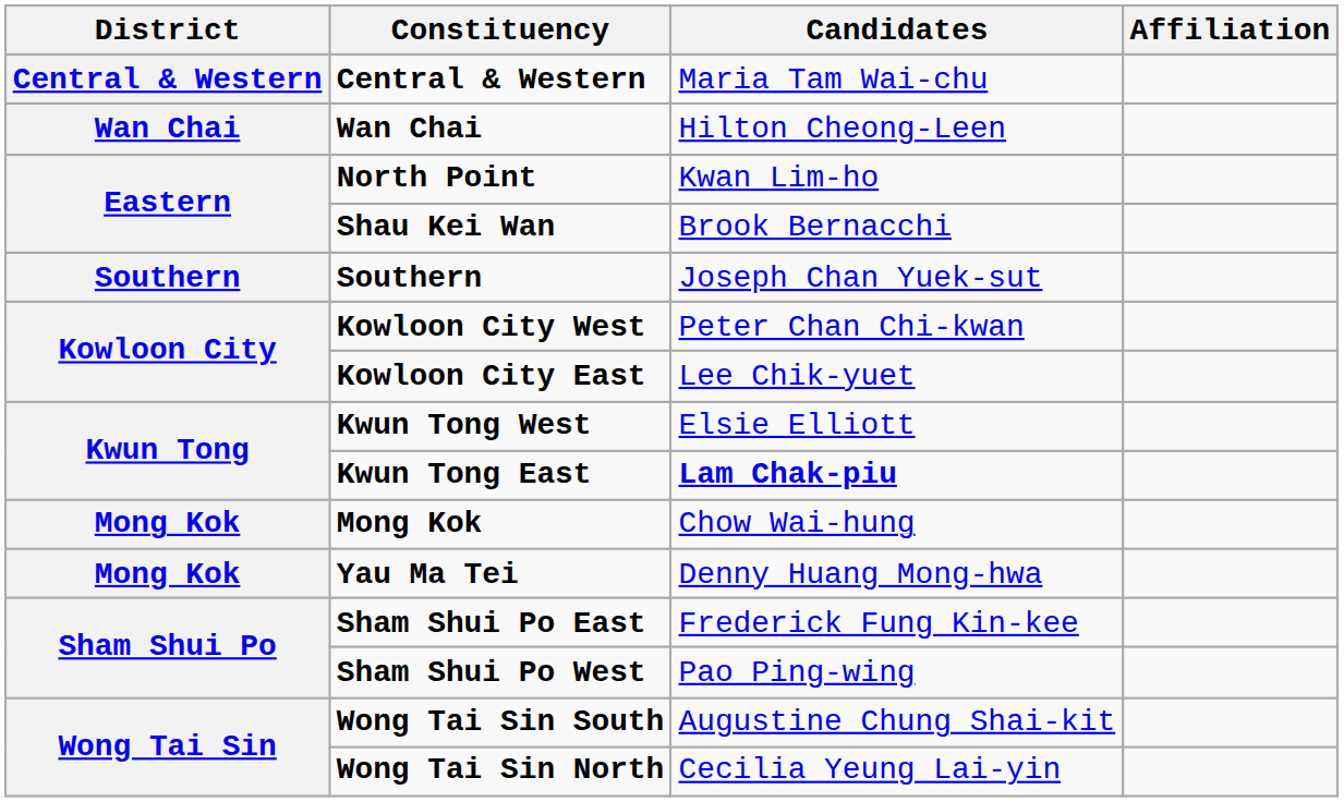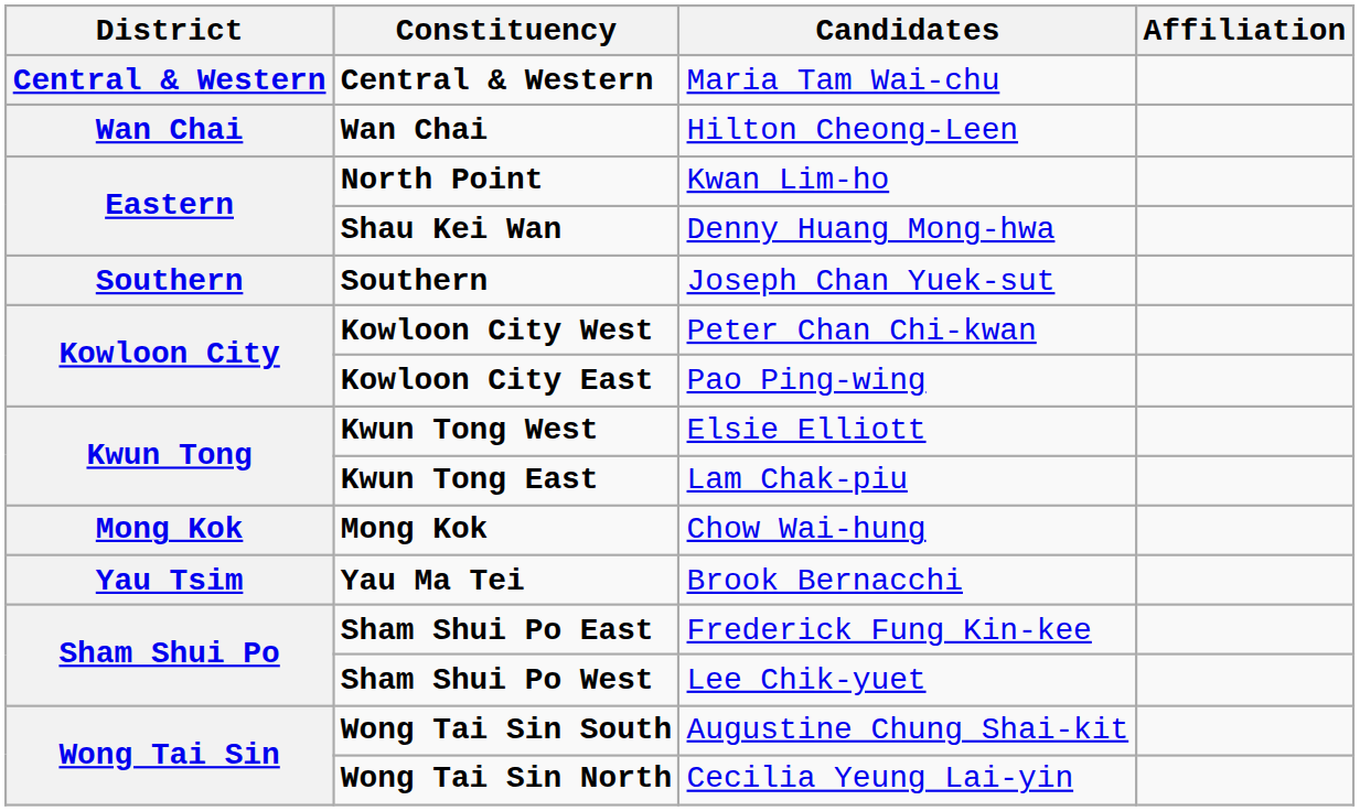Shau Kei Wan | Candidates: Brook Bernacchi -> Denny Huang Mong-hwa
Kowloon City East | Candidates: Lee Chik-yuet -> Pao Ping-wing
Kwun Tong East | Candidates: bold -> normal
Yau Ma Tei | District: Mong Kok -> Yau Tsim
Yau Ma Tei | Candidates: Denny Huang Mong-hwa -> Brook Bernacchi
Sham Shui Po West | Candidates: Pao Ping-wing -> Lee Chik-yuet
